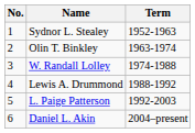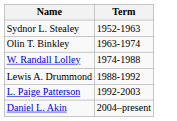- column: No. | 1 | 2 | 3 | 4 | 5 | 6
